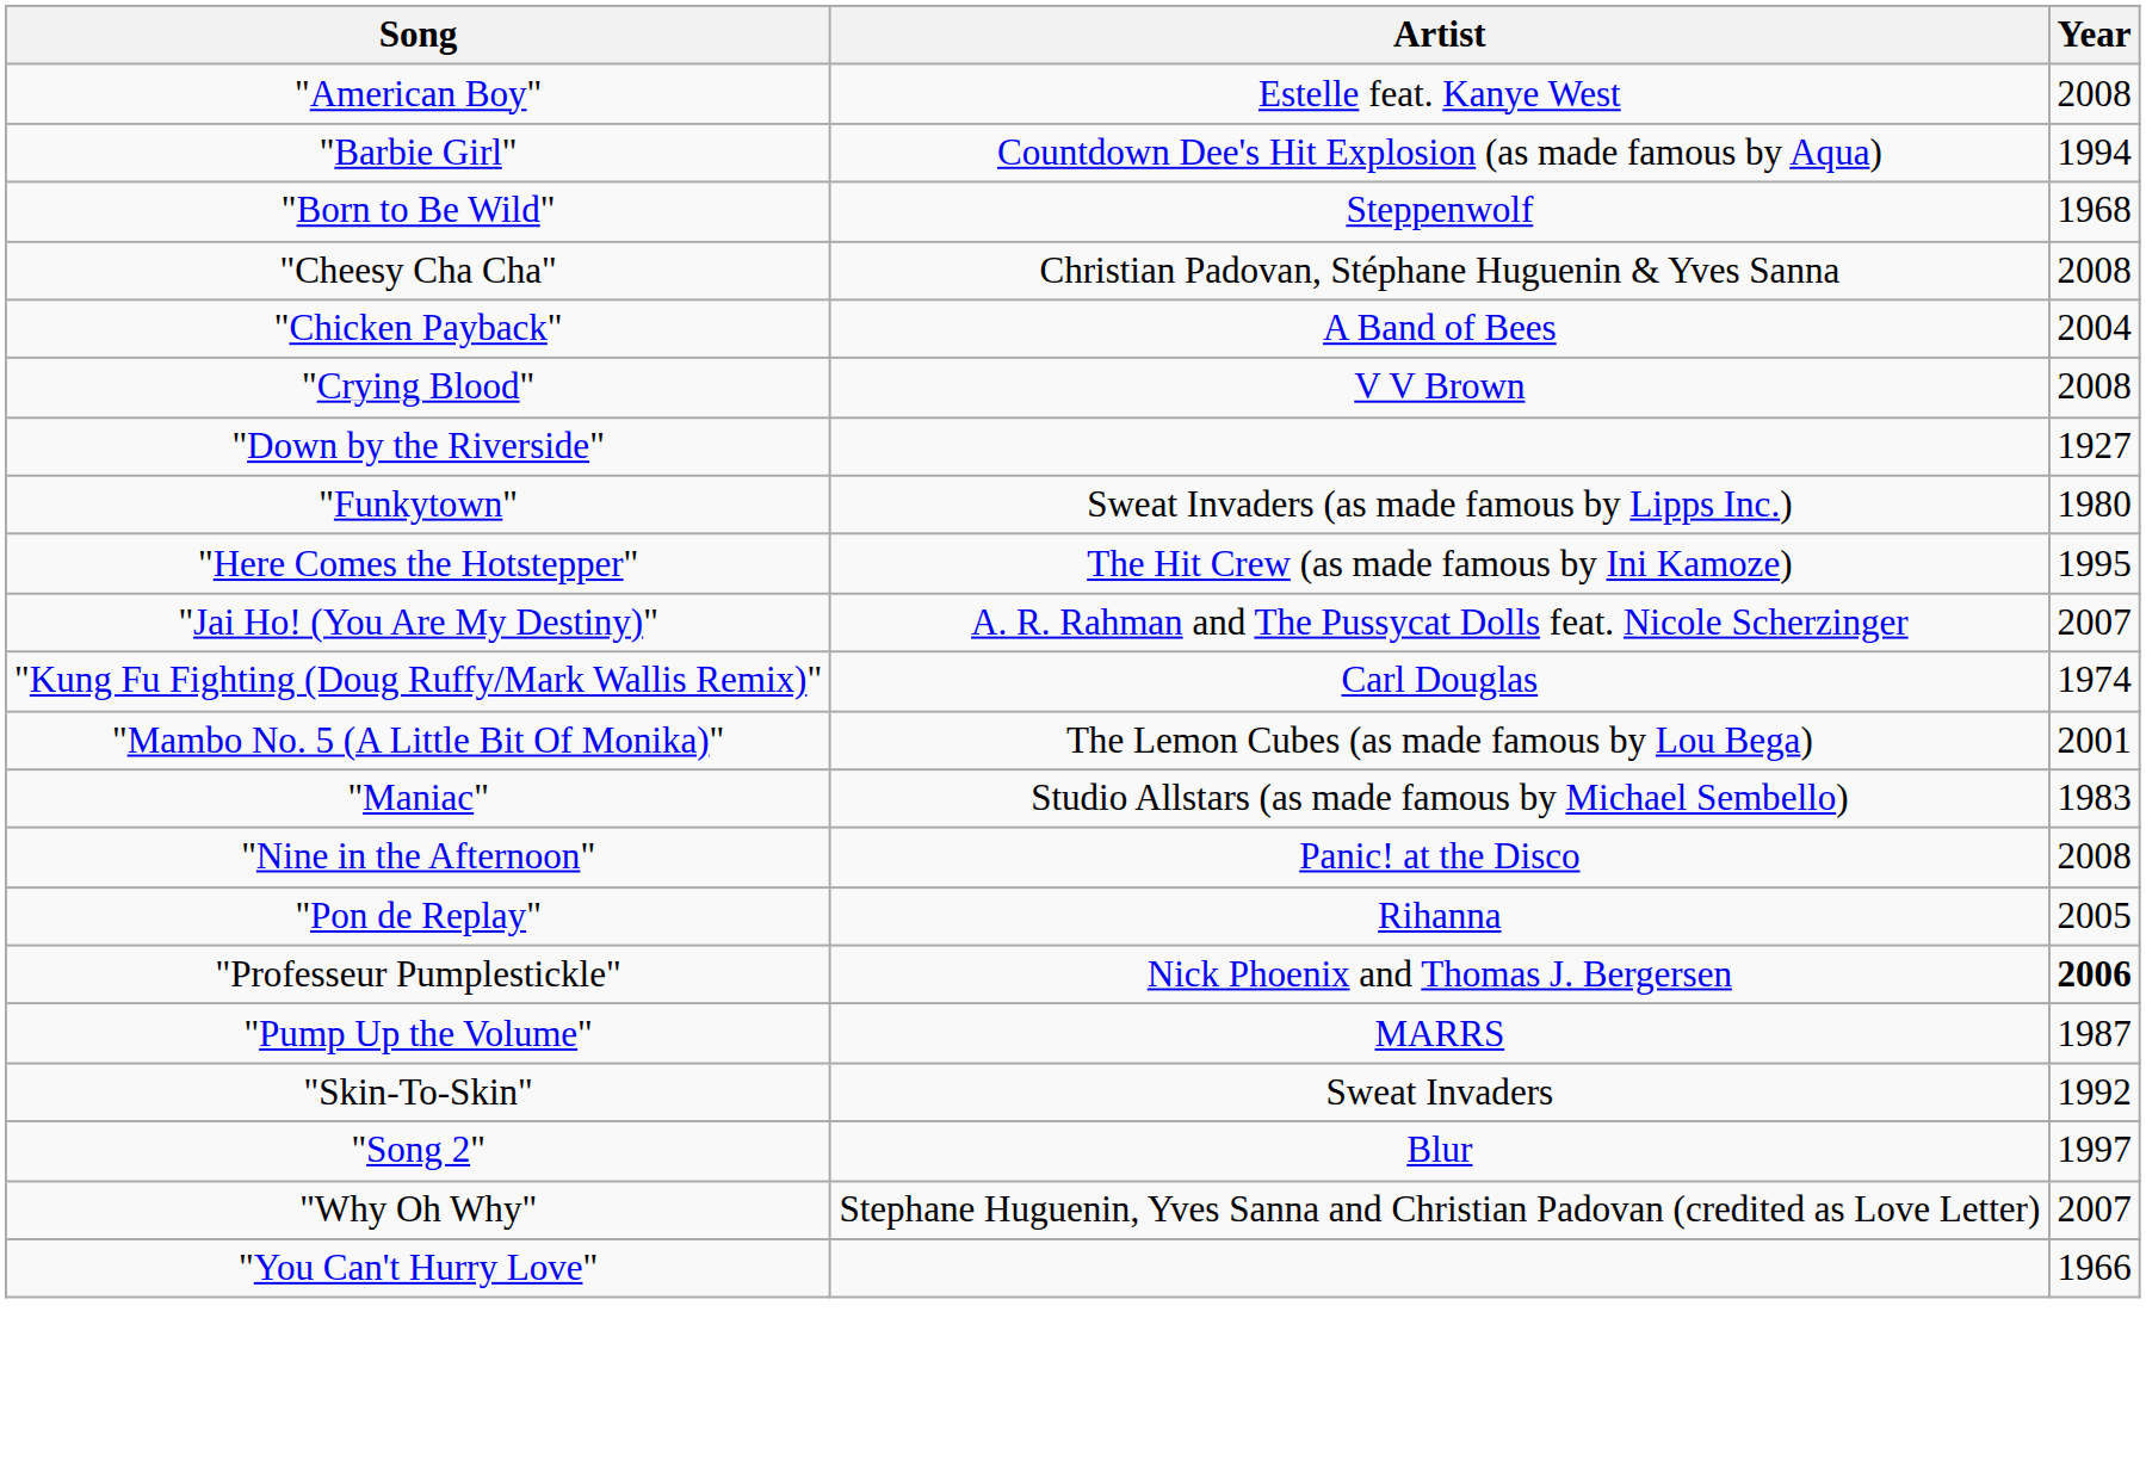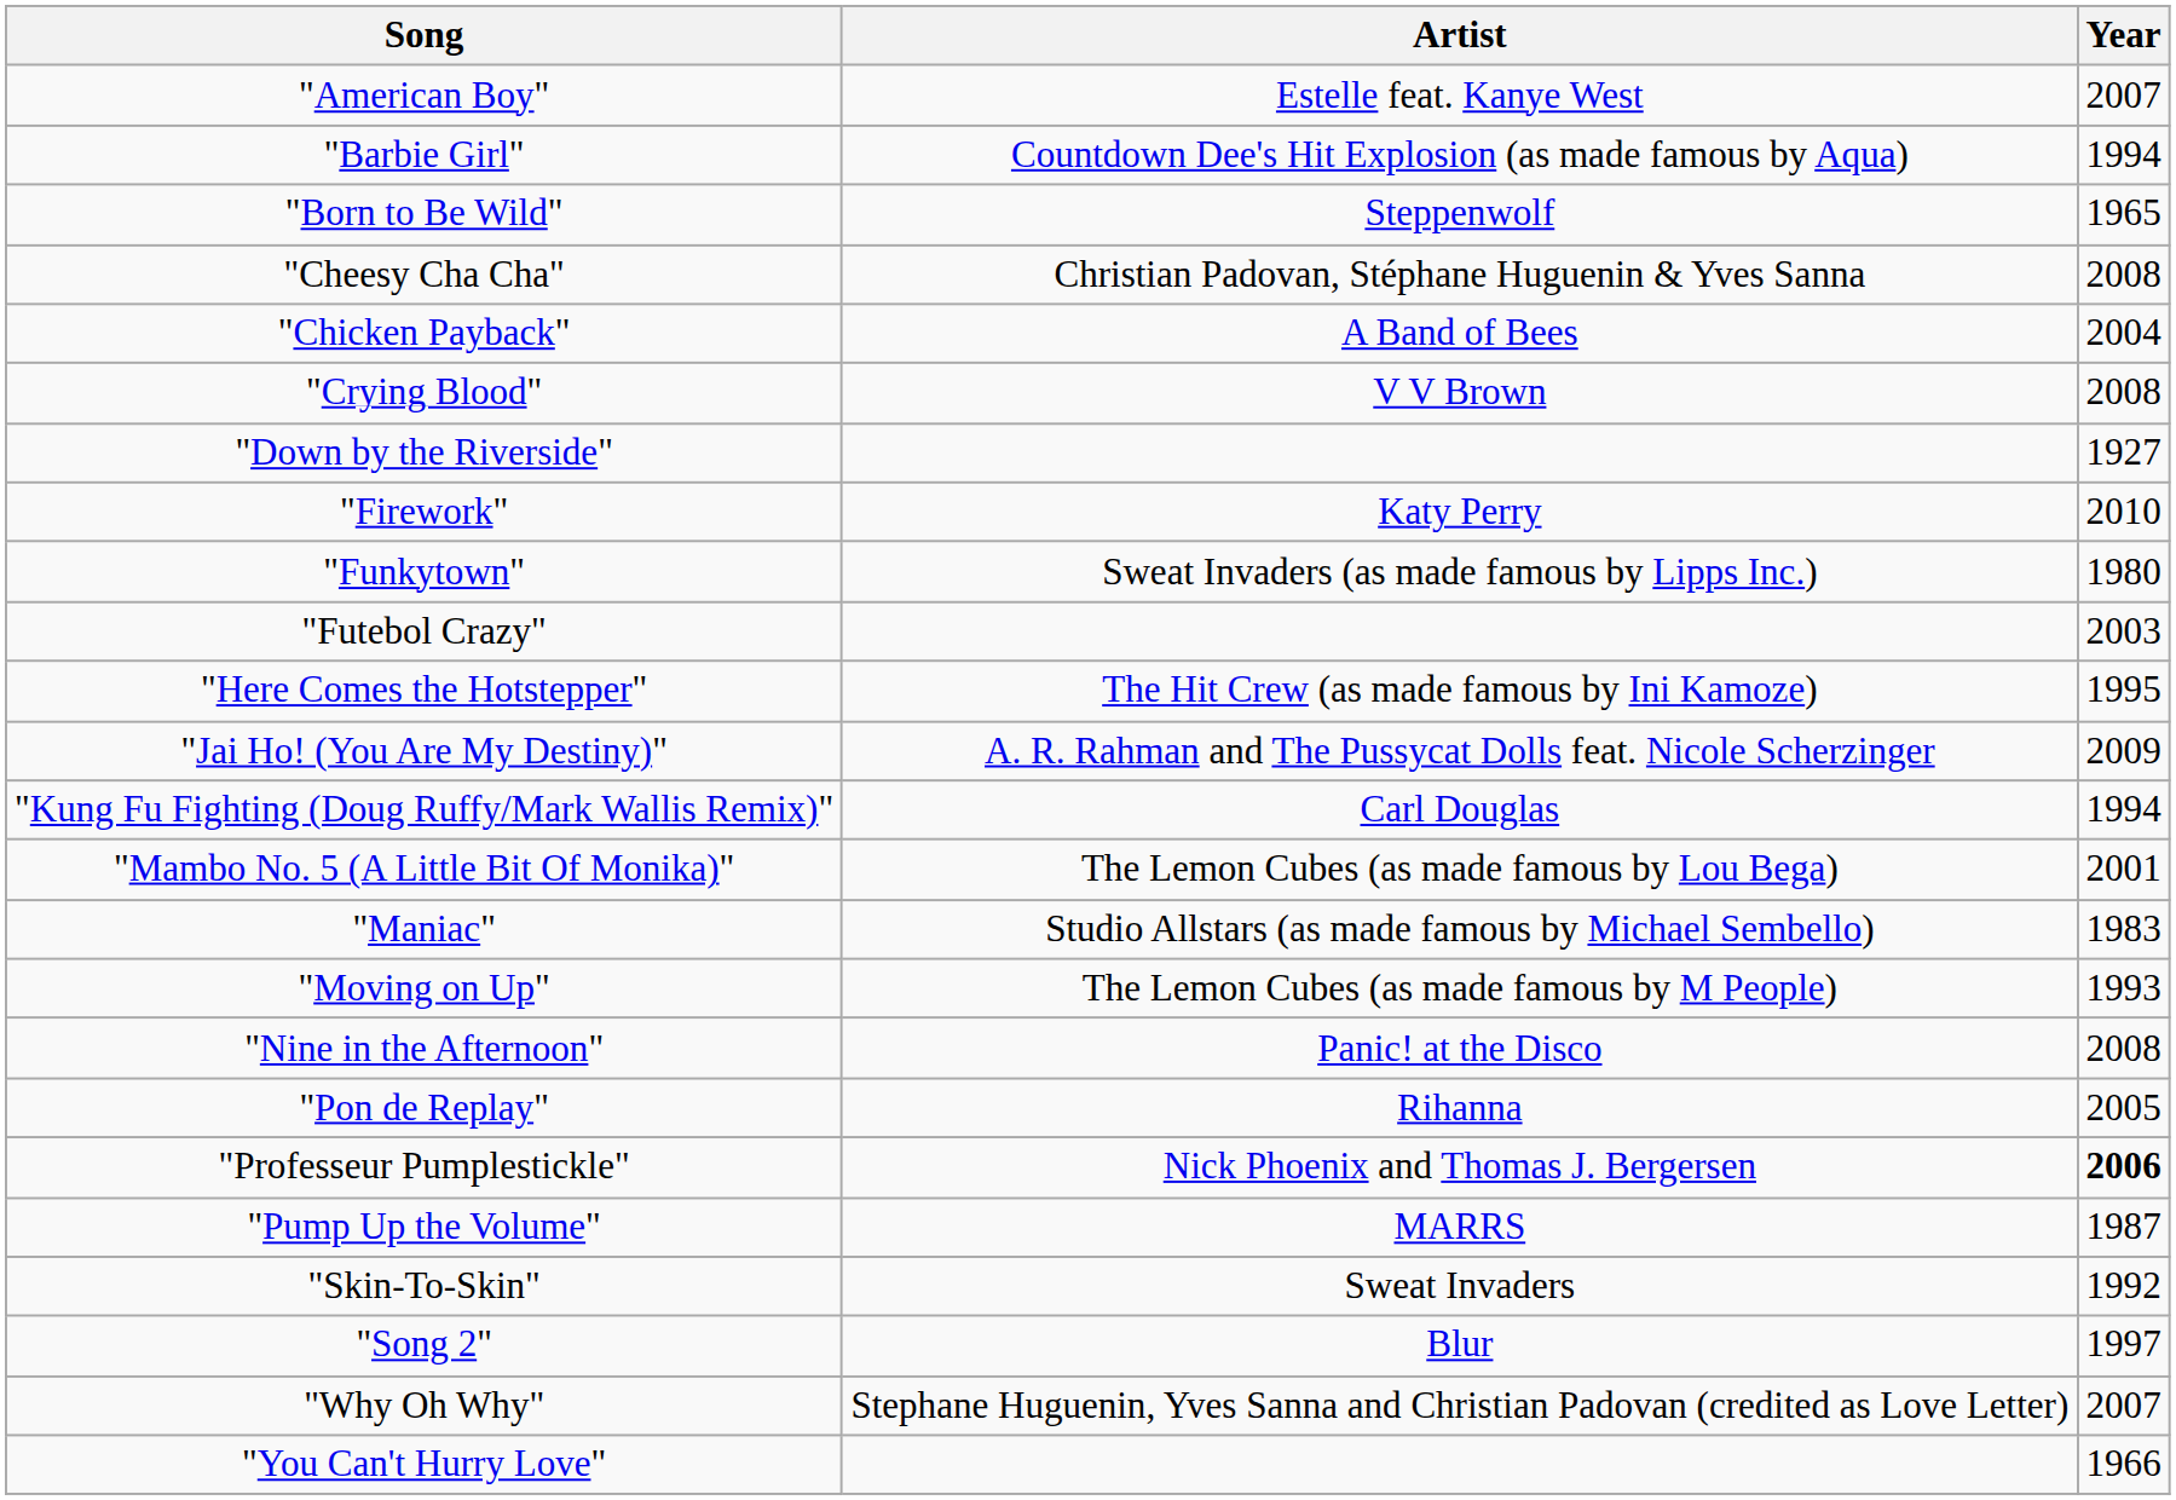"American Boy" | Year: 2008 -> 2007
"Born to Be Wild" | Year: 1968 -> 1965
+ row: "Firework" | Katy Perry | 2010
+ row: "Futebol Crazy" | 2003
"Jai Ho! (You Are My Destiny)" | Year: 2007 -> 2009
"Kung Fu Fighting (Doug Ruffy/Mark Wallis Remix)" | Year: 1974 -> 1994
+ row: "Moving on Up" | The Lemon Cubes (as made famous by M People) | 1993
